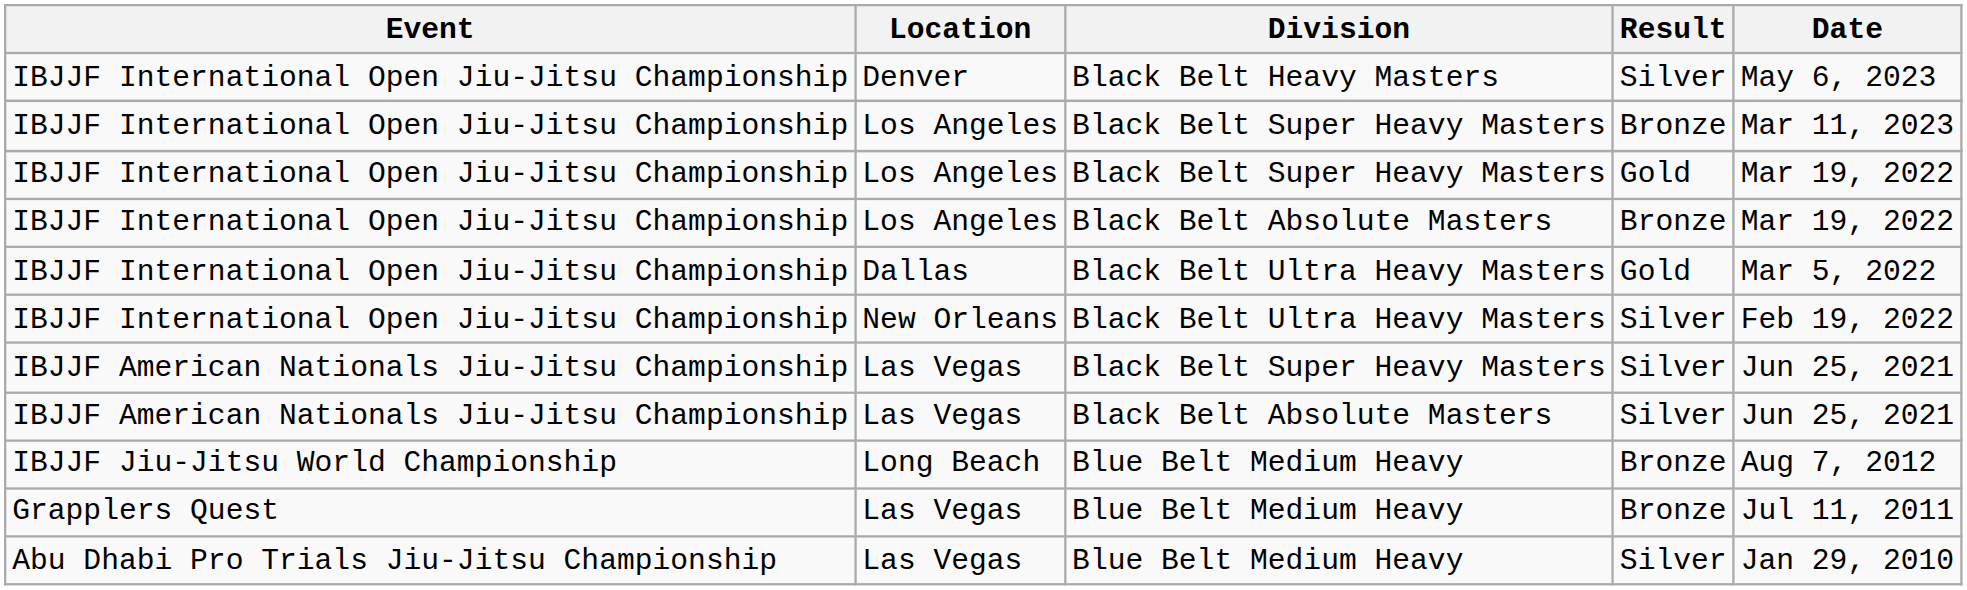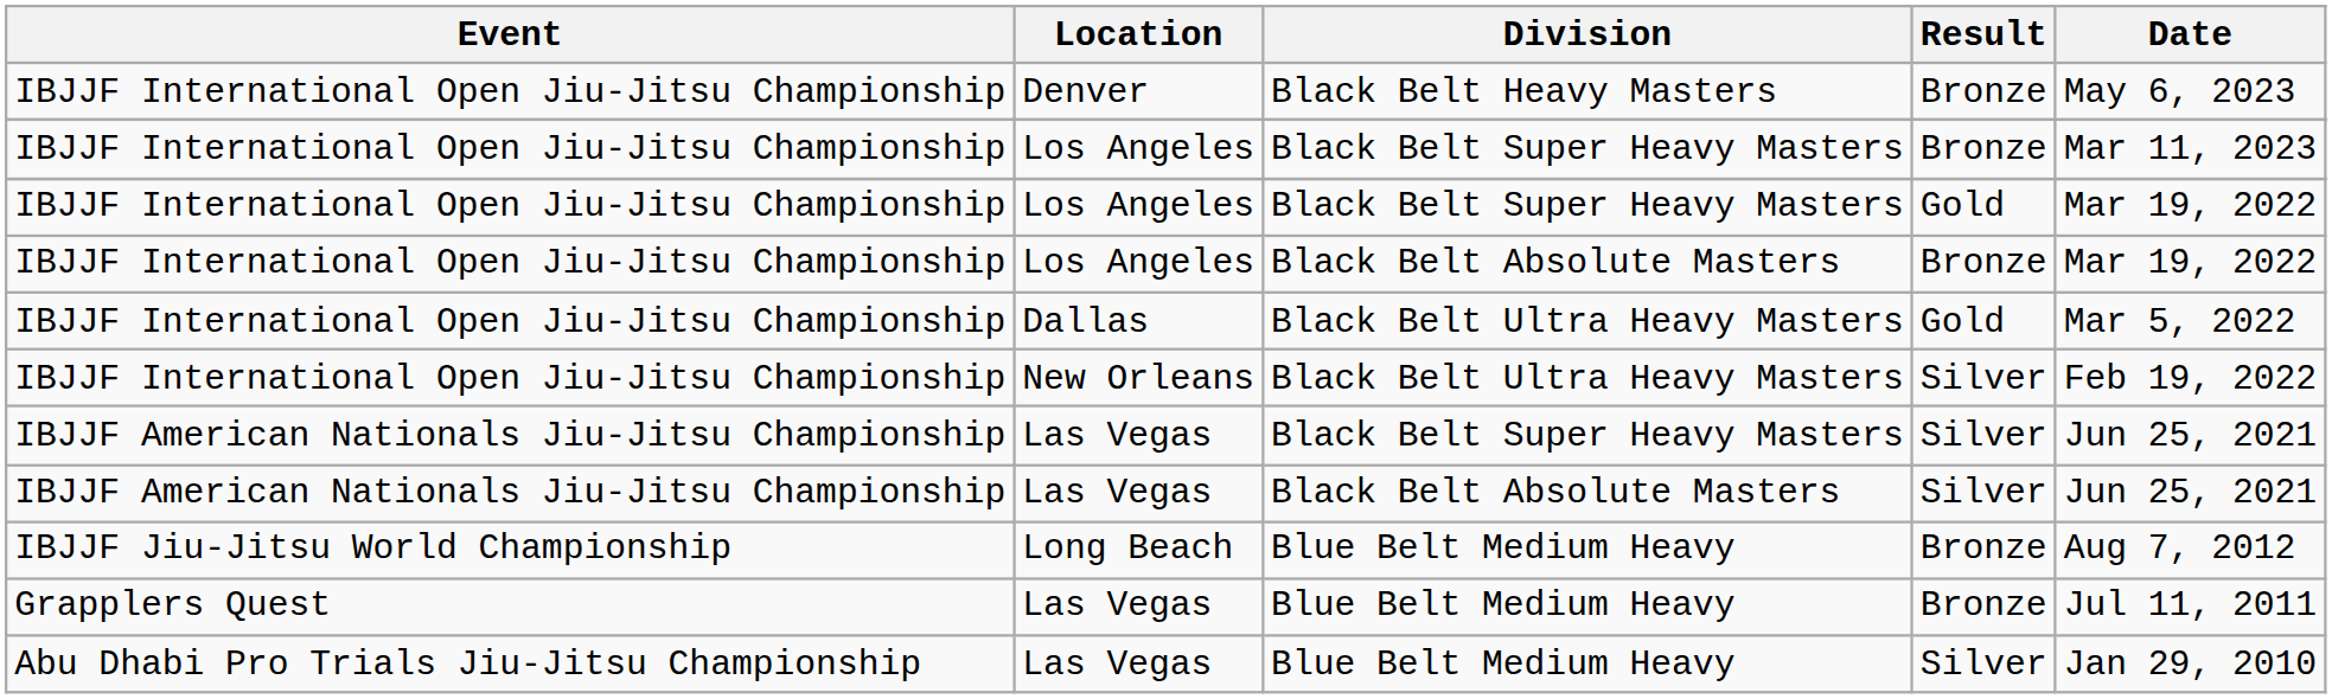Denver | Result: Silver -> Bronze
